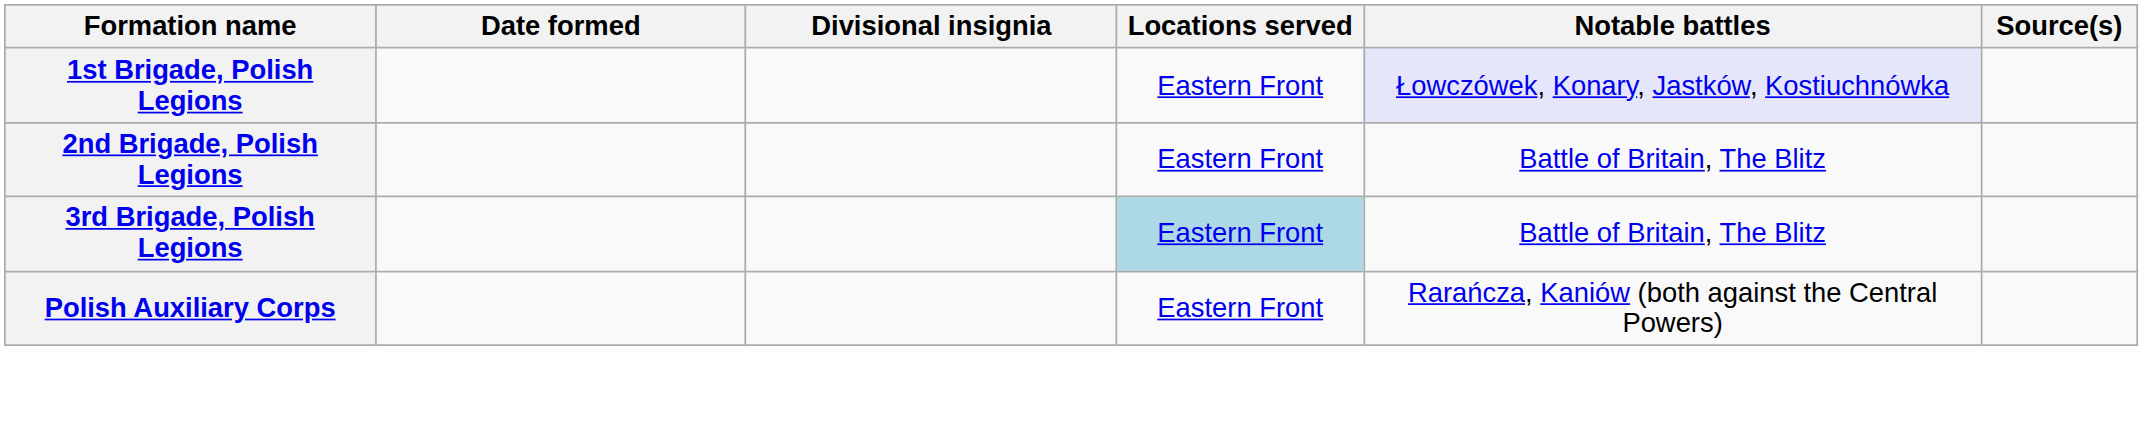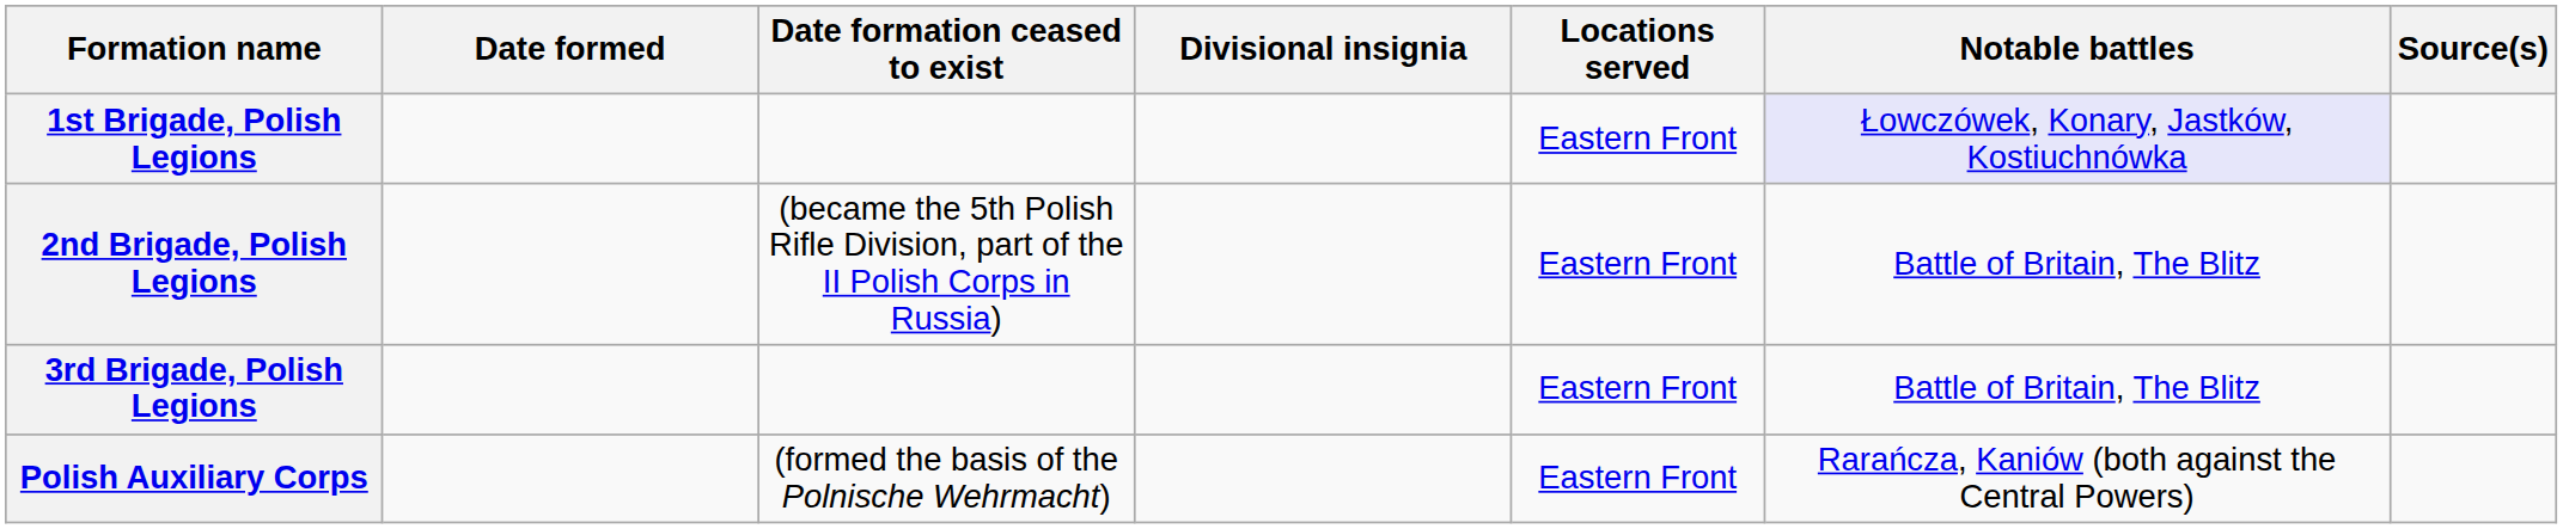+ column: Date formation ceased to exist | (became the 5th Polish Rifle Division, part of the II Polish Corps in Russia) | (formed the basis of the Polnische Wehrmacht)
3rd Brigade, Polish Legions | Locations served: lightblue background -> no background
